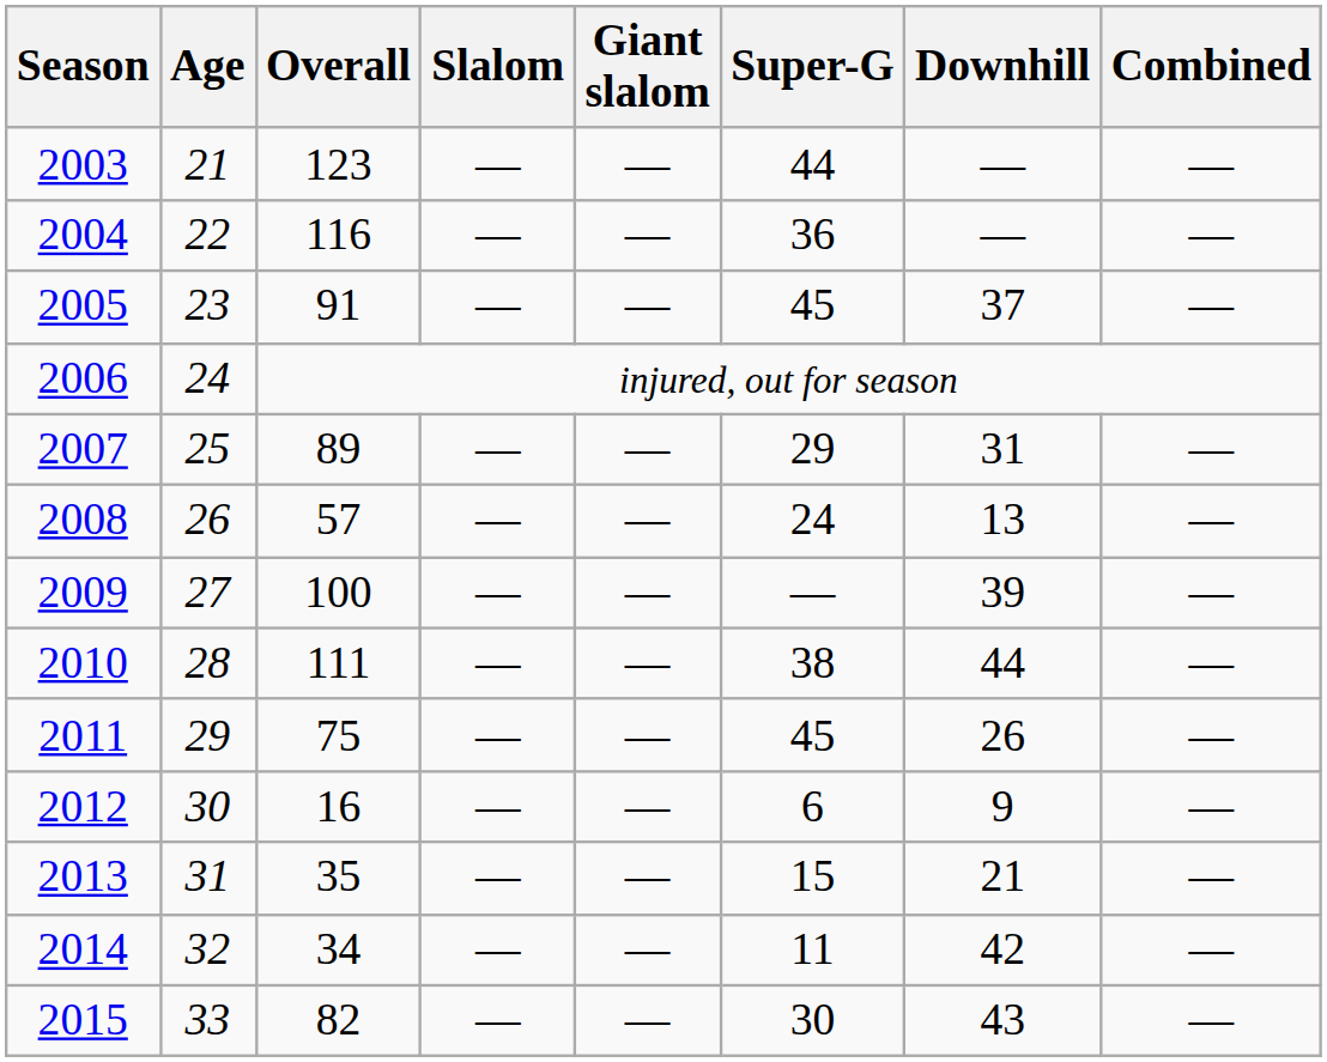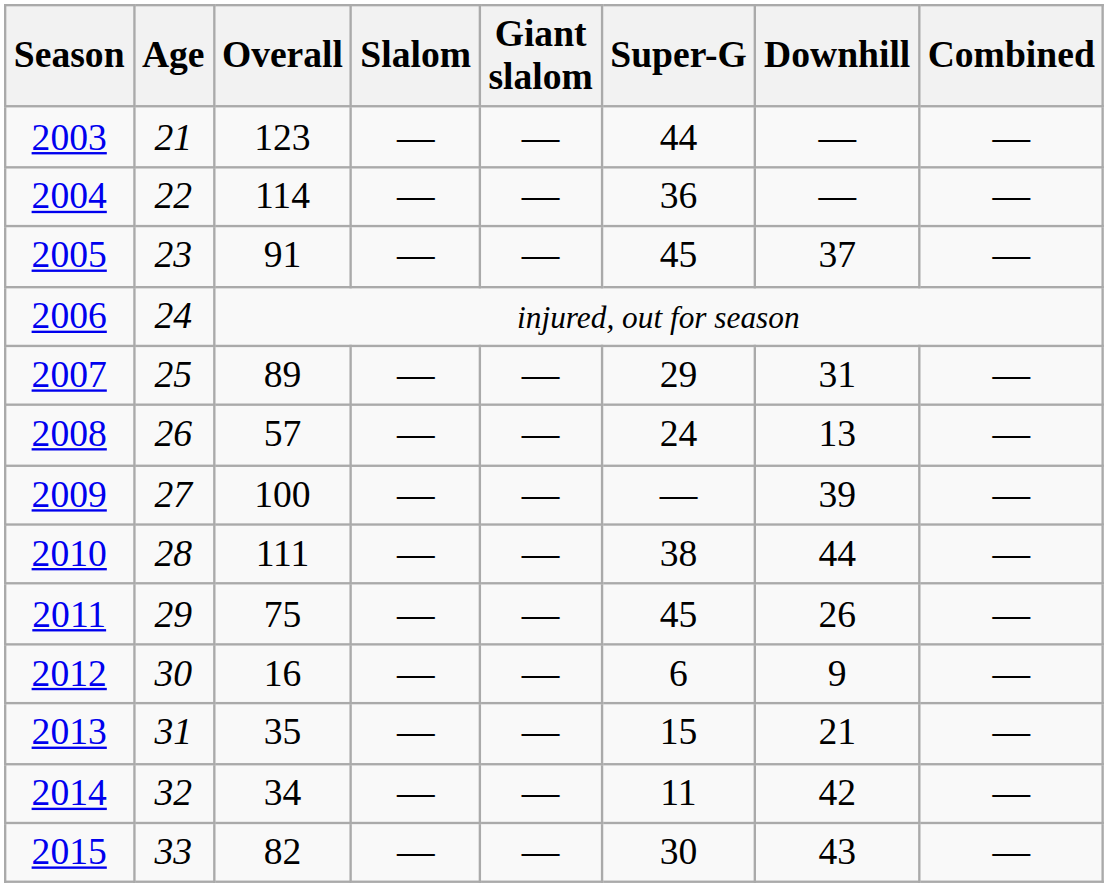2004 | Overall: 116 -> 114
